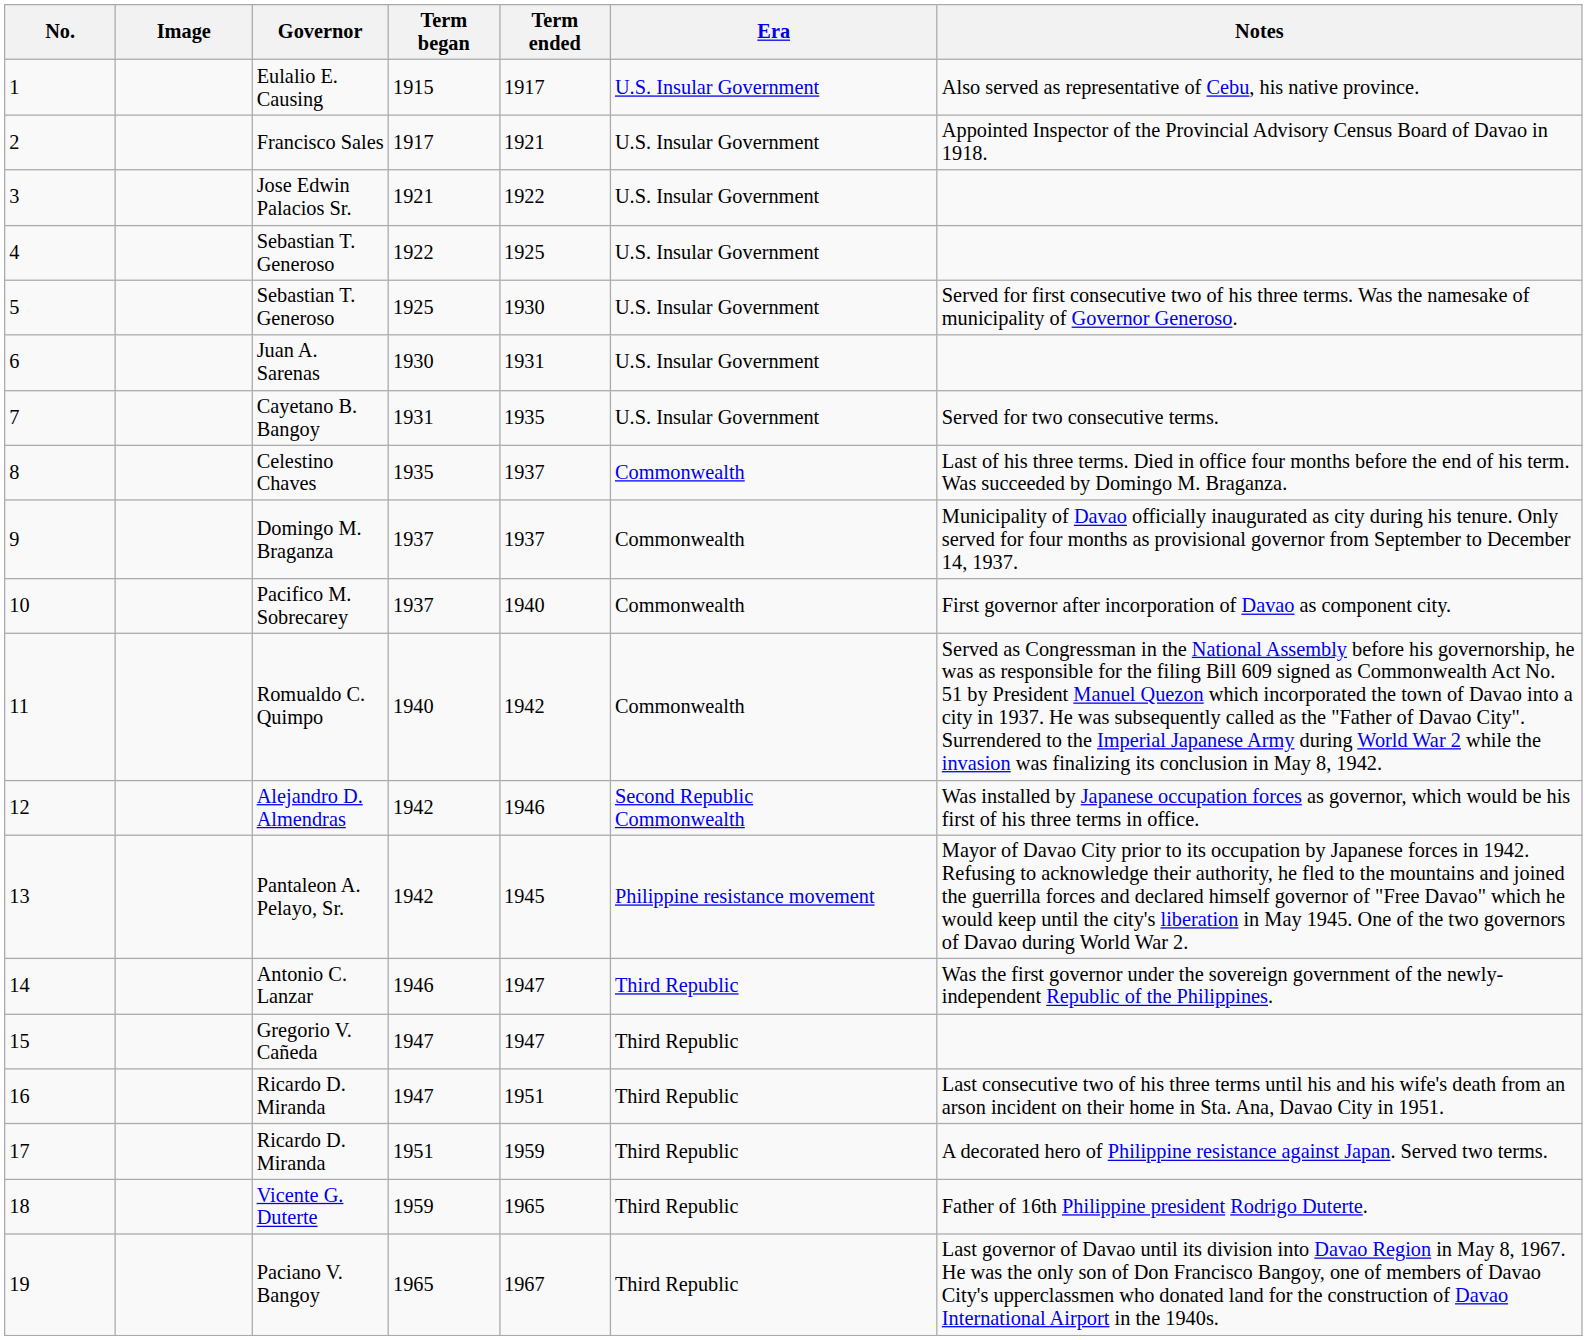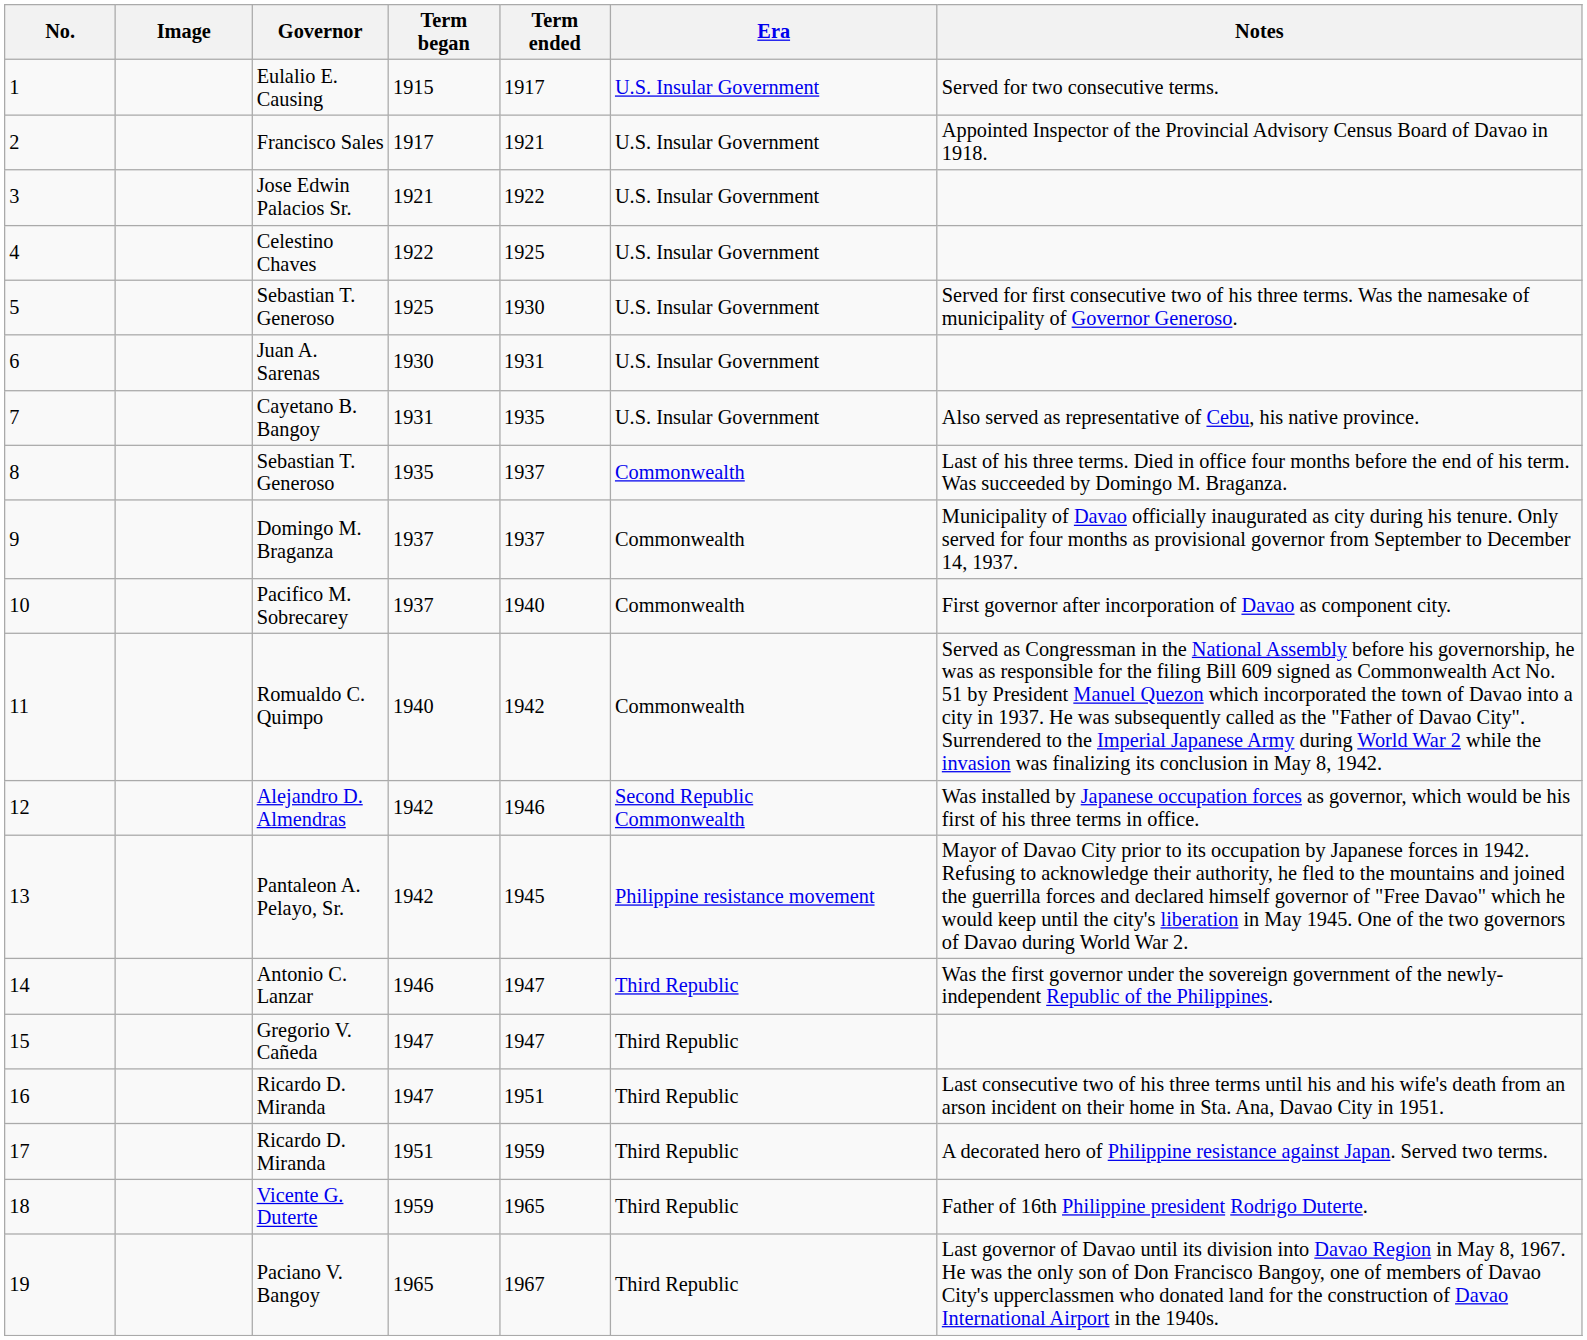1 | Notes: Also served as representative of Cebu, his native province. -> Served for two consecutive terms.
4 | Governor: Sebastian T. Generoso -> Celestino Chaves
7 | Notes: Served for two consecutive terms. -> Also served as representative of Cebu, his native province.
8 | Governor: Celestino Chaves -> Sebastian T. Generoso
